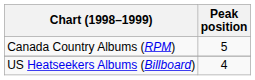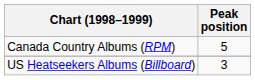US Heatseekers Albums (Billboard) | Peak position: 4 -> 3
